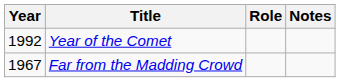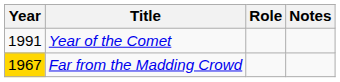Year of the Comet | Year: 1992 -> 1991
Far from the Madding Crowd | Year: no background -> gold background
